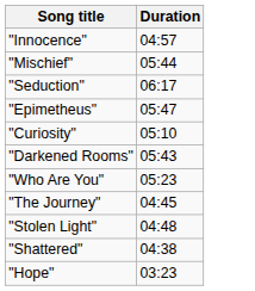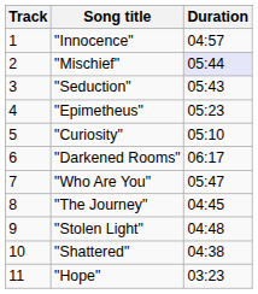+ column: Track | 1 | 2 | 3 | 4 | 5 | 6 | 7 | 8 | 9 | 10 | 11
"Mischief" | Duration: no background -> lavender background
"Seduction" | Duration: 06:17 -> 05:43
"Epimetheus" | Duration: 05:47 -> 05:23
"Darkened Rooms" | Duration: 05:43 -> 06:17
"Who Are You" | Duration: 05:23 -> 05:47
